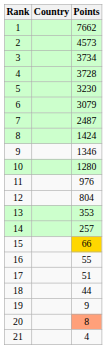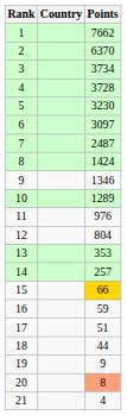2 | Points: 4573 -> 6370
6 | Points: 3079 -> 3097
10 | Points: 1280 -> 1289
16 | Points: 55 -> 59
